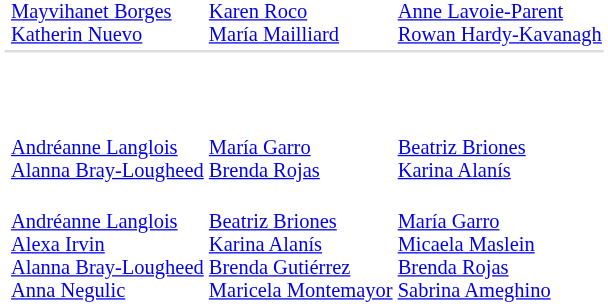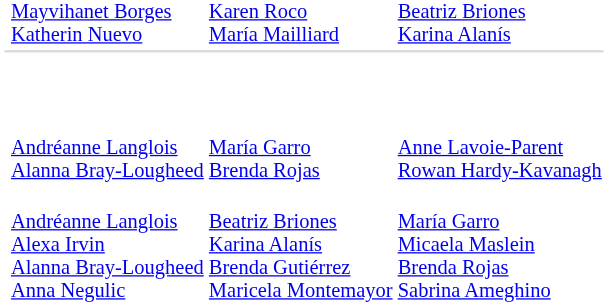Mayvihanet Borges Katherin Nuevo | column 4: Anne Lavoie-Parent Rowan Hardy-Kavanagh -> Beatriz Briones Karina Alanís
Andréanne Langlois Alanna Bray-Lougheed | column 4: Beatriz Briones Karina Alanís -> Anne Lavoie-Parent Rowan Hardy-Kavanagh
